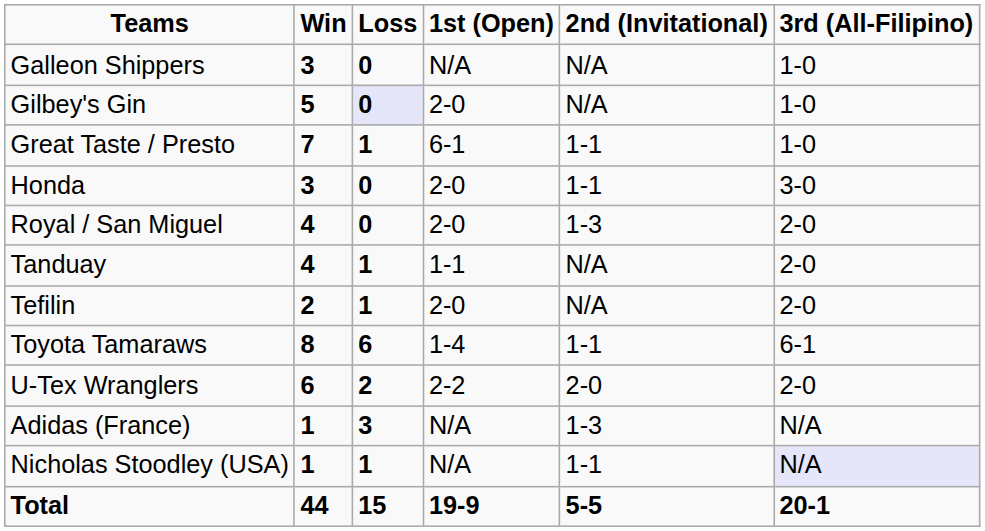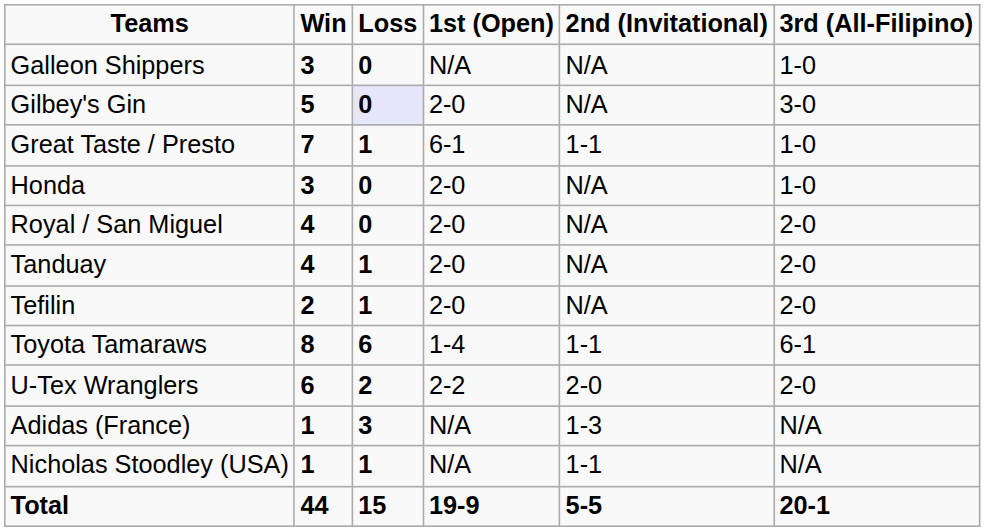Gilbey's Gin | 3rd (All-Filipino): 1-0 -> 3-0
Honda | 2nd (Invitational): 1-1 -> N/A
Honda | 3rd (All-Filipino): 3-0 -> 1-0
Royal / San Miguel | 2nd (Invitational): 1-3 -> N/A
Tanduay | 1st (Open): 1-1 -> 2-0
Nicholas Stoodley (USA) | 3rd (All-Filipino): lavender background -> no background
